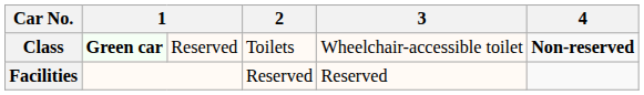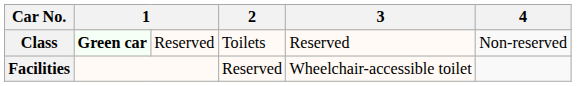Class | 3: Wheelchair-accessible toilet -> Reserved
Class | 4: bold -> normal
Facilities | 3: Reserved -> Wheelchair-accessible toilet
